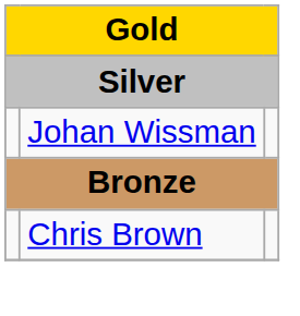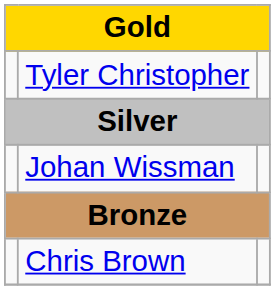+ row: Tyler Christopher
